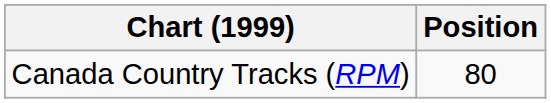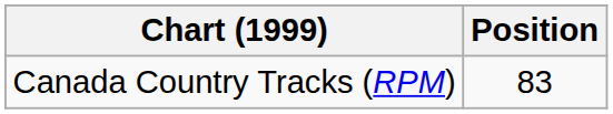Canada Country Tracks (RPM) | Position: 80 -> 83
